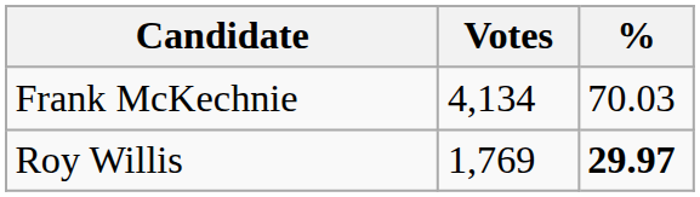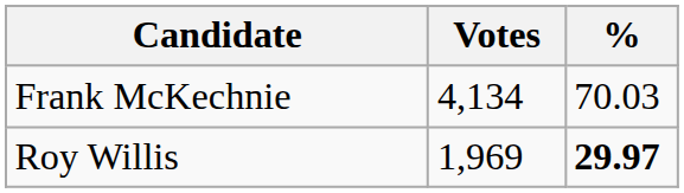Roy Willis | Votes: 1,769 -> 1,969
